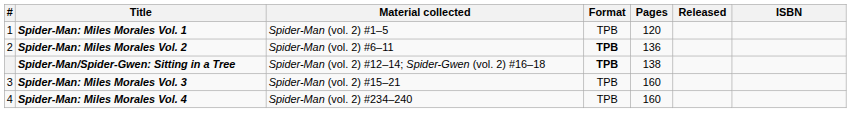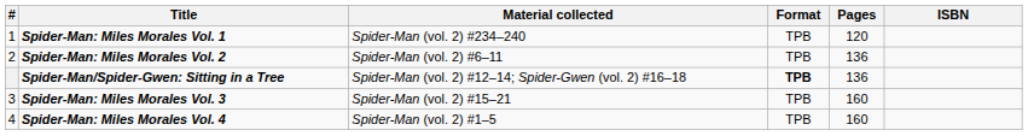- column: Released
Spider-Man: Miles Morales Vol. 1 | Material collected: Spider-Man (vol. 2) #1–5 -> Spider-Man (vol. 2) #234–240
Spider-Man: Miles Morales Vol. 2 | Format: bold -> normal
Spider-Man/Spider-Gwen: Sitting in a Tree | Pages: 138 -> 136
Spider-Man: Miles Morales Vol. 4 | Material collected: Spider-Man (vol. 2) #234–240 -> Spider-Man (vol. 2) #1–5
